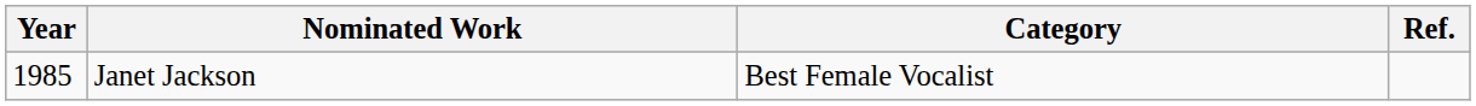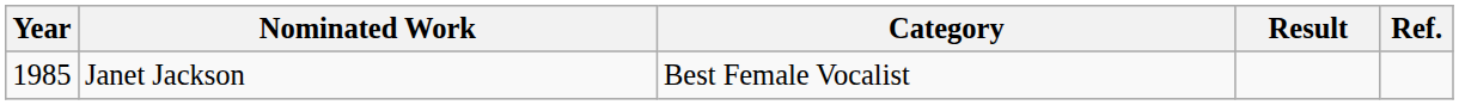+ column: Result
